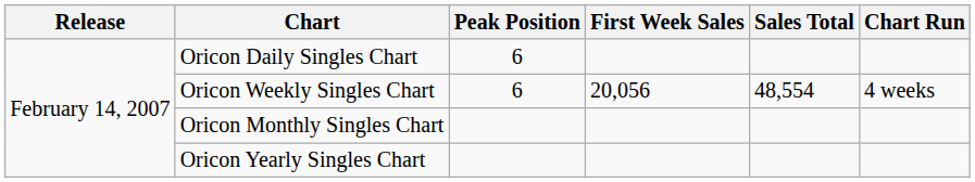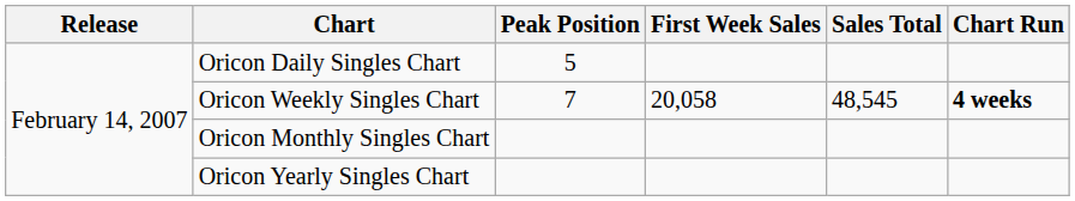Oricon Daily Singles Chart | Peak Position: 6 -> 5
Oricon Weekly Singles Chart | Peak Position: 6 -> 7
Oricon Weekly Singles Chart | First Week Sales: 20,056 -> 20,058
Oricon Weekly Singles Chart | Sales Total: 48,554 -> 48,545
Oricon Weekly Singles Chart | Chart Run: normal -> bold
